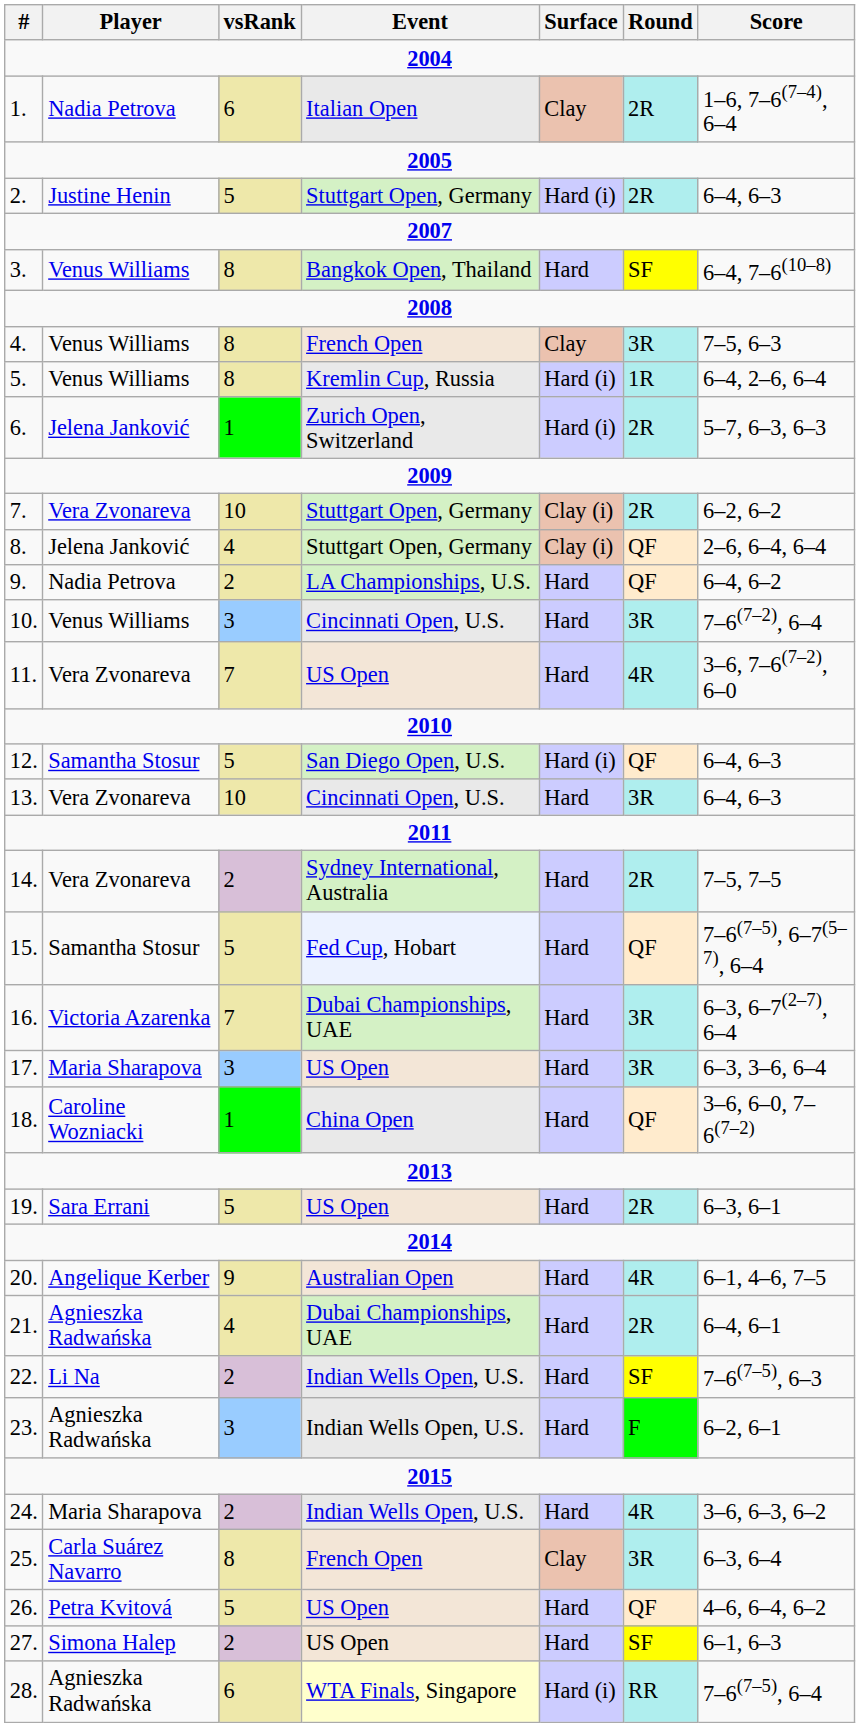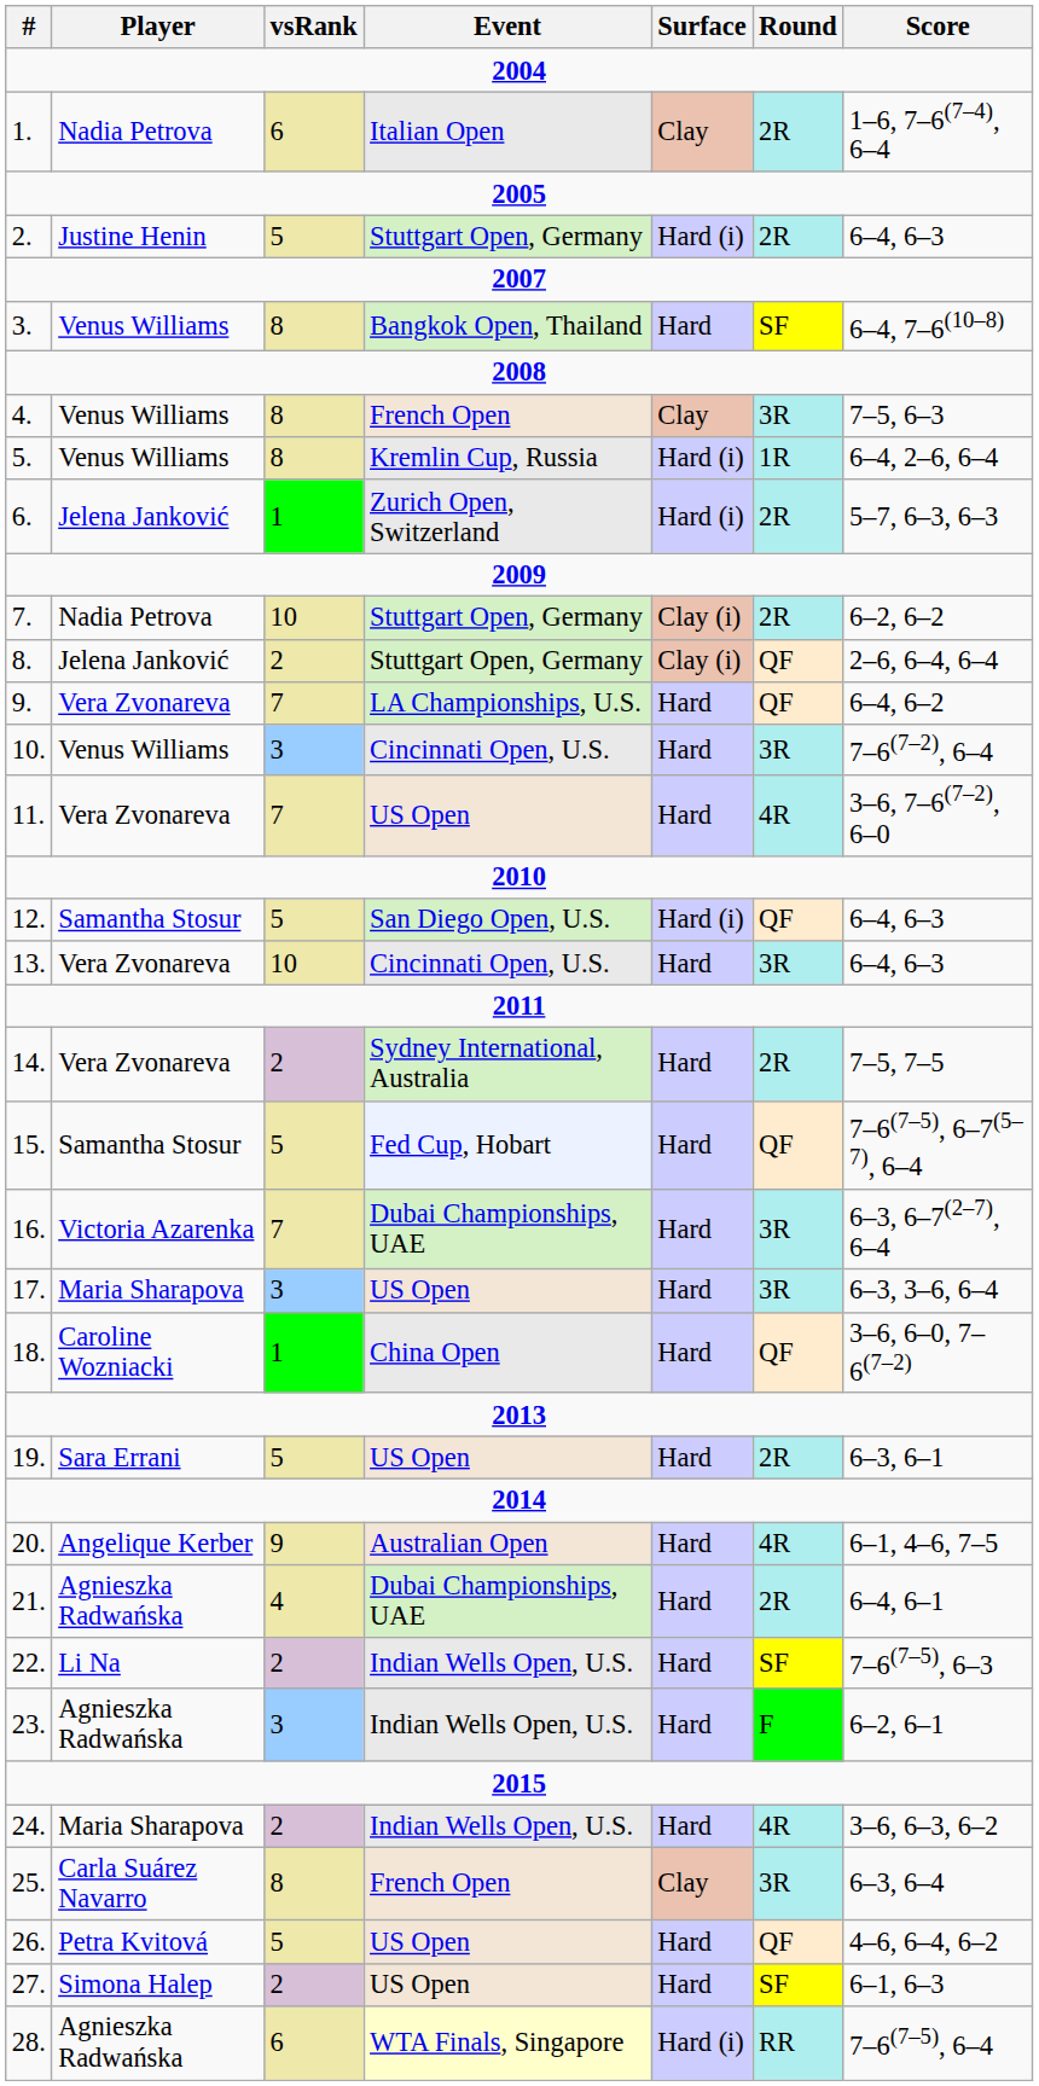7. | Player: Vera Zvonareva -> Nadia Petrova
8. | vsRank: 4 -> 2
9. | Player: Nadia Petrova -> Vera Zvonareva
9. | vsRank: 2 -> 7
